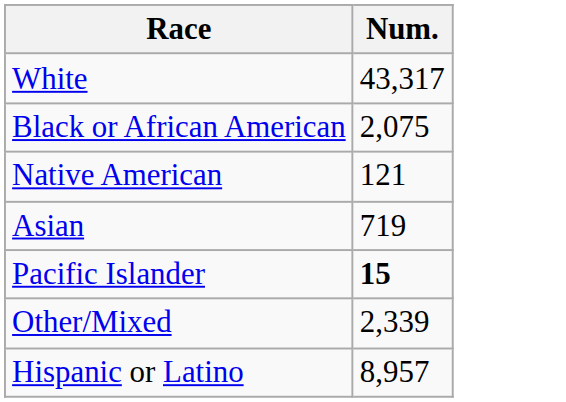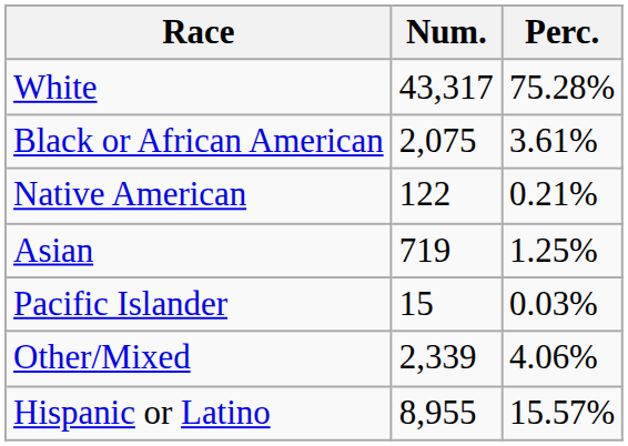+ column: Perc. | 75.28% | 3.61% | 0.21% | 1.25% | 0.03% | 4.06% | 15.57%
Native American | Num.: 121 -> 122
Pacific Islander | Num.: bold -> normal
Hispanic or Latino | Num.: 8,957 -> 8,955
